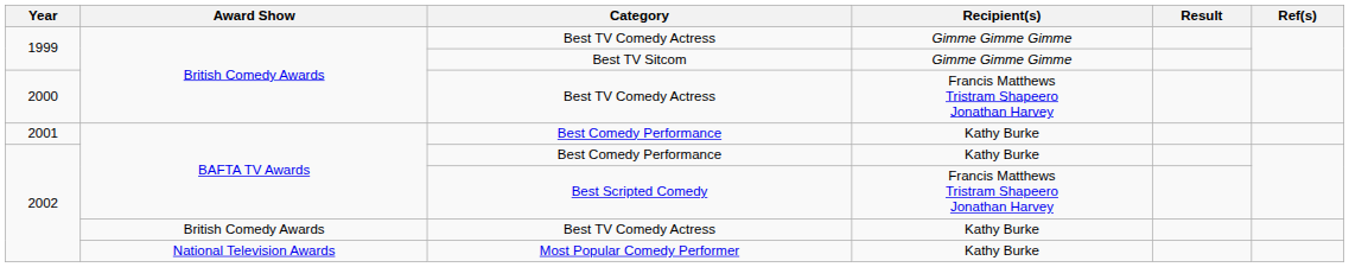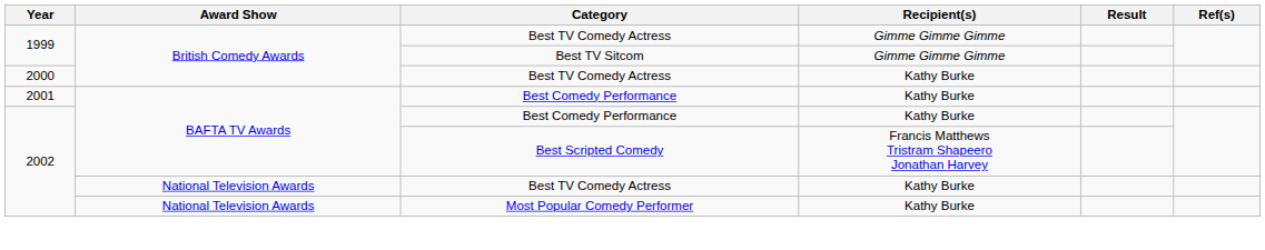2000 / Best TV Comedy Actress | Recipient(s): Francis Matthews Tristram Shapeero Jonathan Harvey -> Kathy Burke
2002 / Best TV Comedy Actress | Award Show: British Comedy Awards -> National Television Awards
